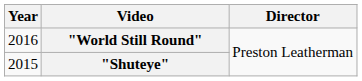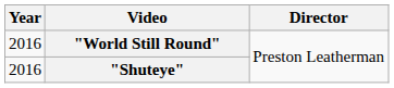"Shuteye" | Year: 2015 -> 2016
